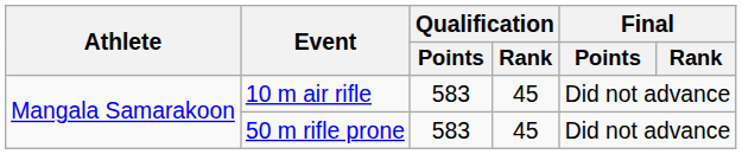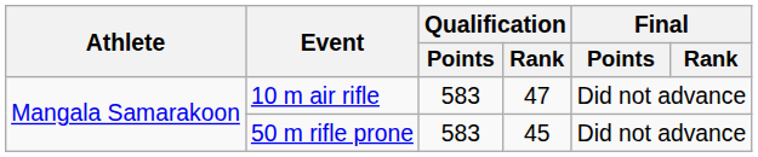10 m air rifle | Qualification / Rank: 45 -> 47
